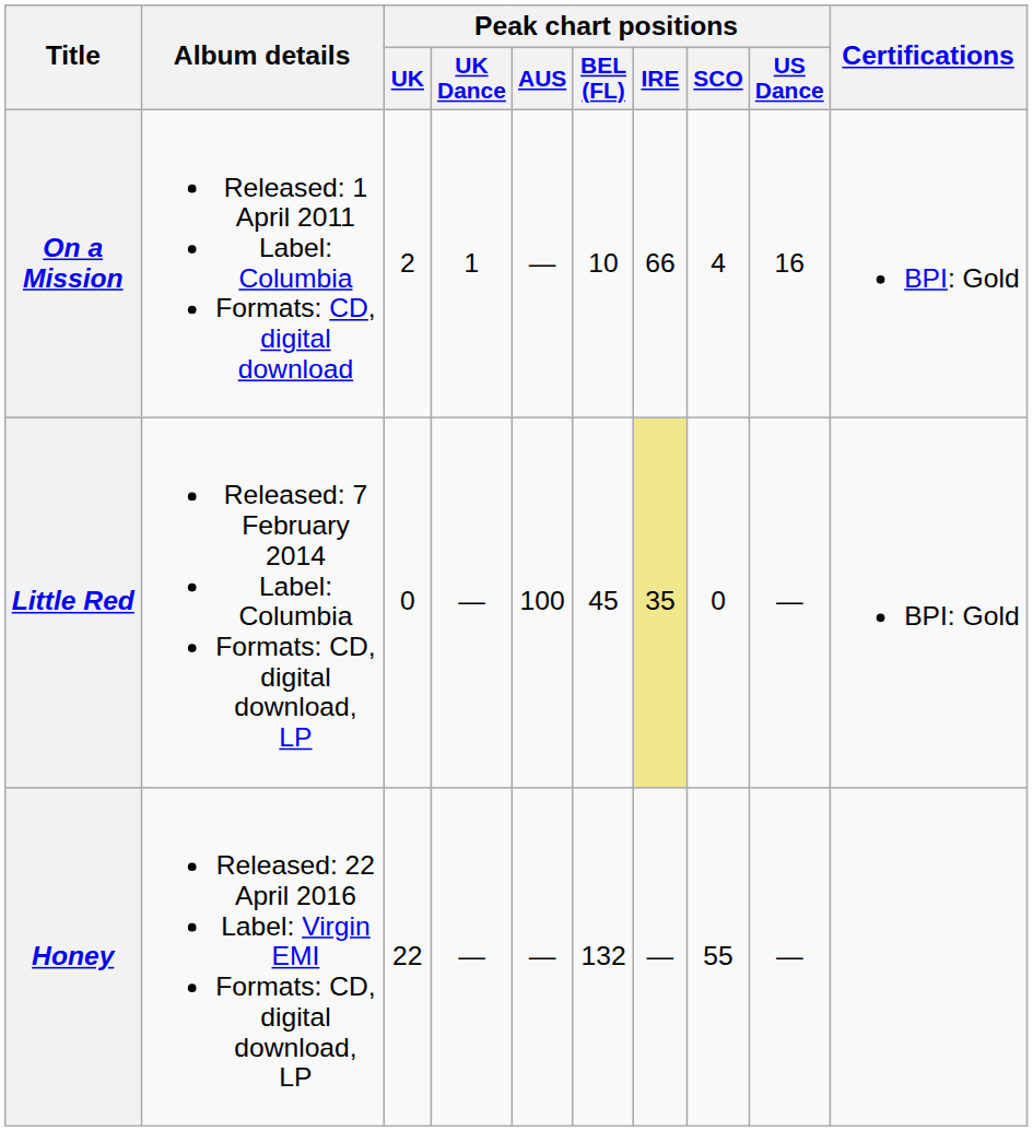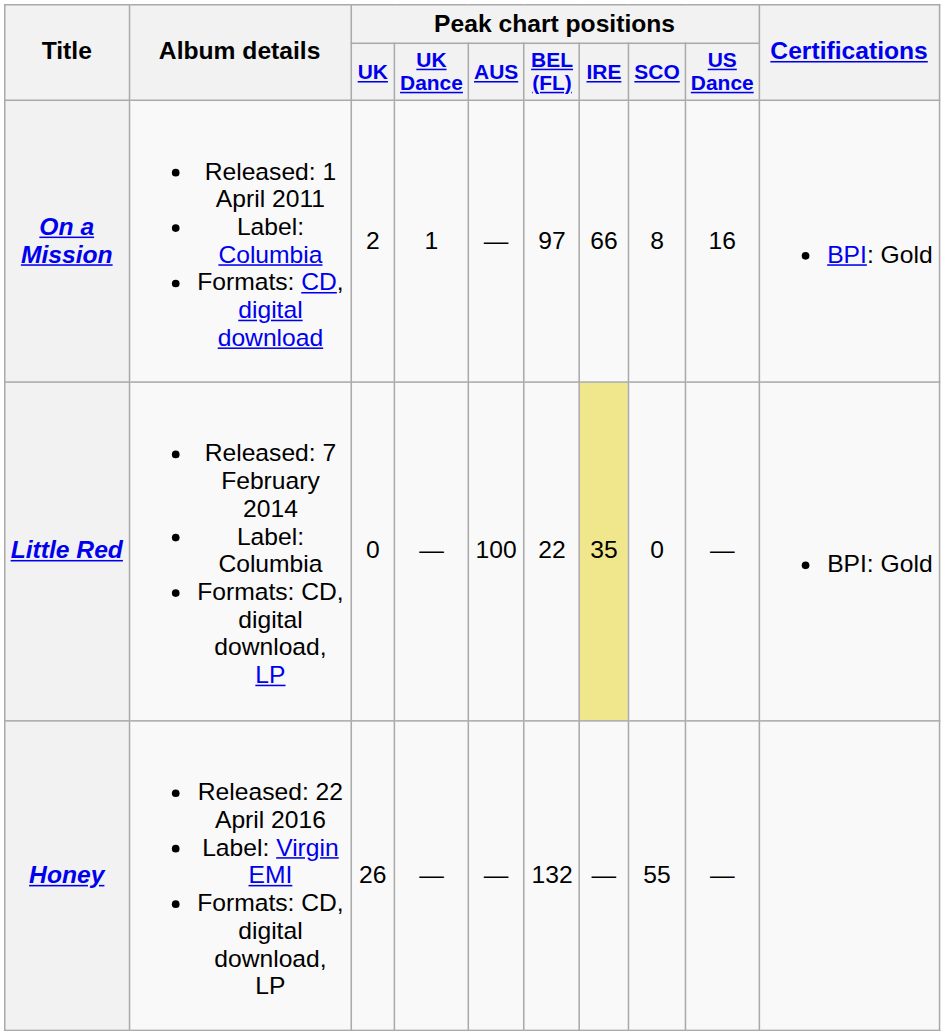On a Mission | Peak chart positions / BEL (FL): 10 -> 97
On a Mission | Peak chart positions / SCO: 4 -> 8
Little Red | Peak chart positions / BEL (FL): 45 -> 22
Honey | Peak chart positions / UK: 22 -> 26
